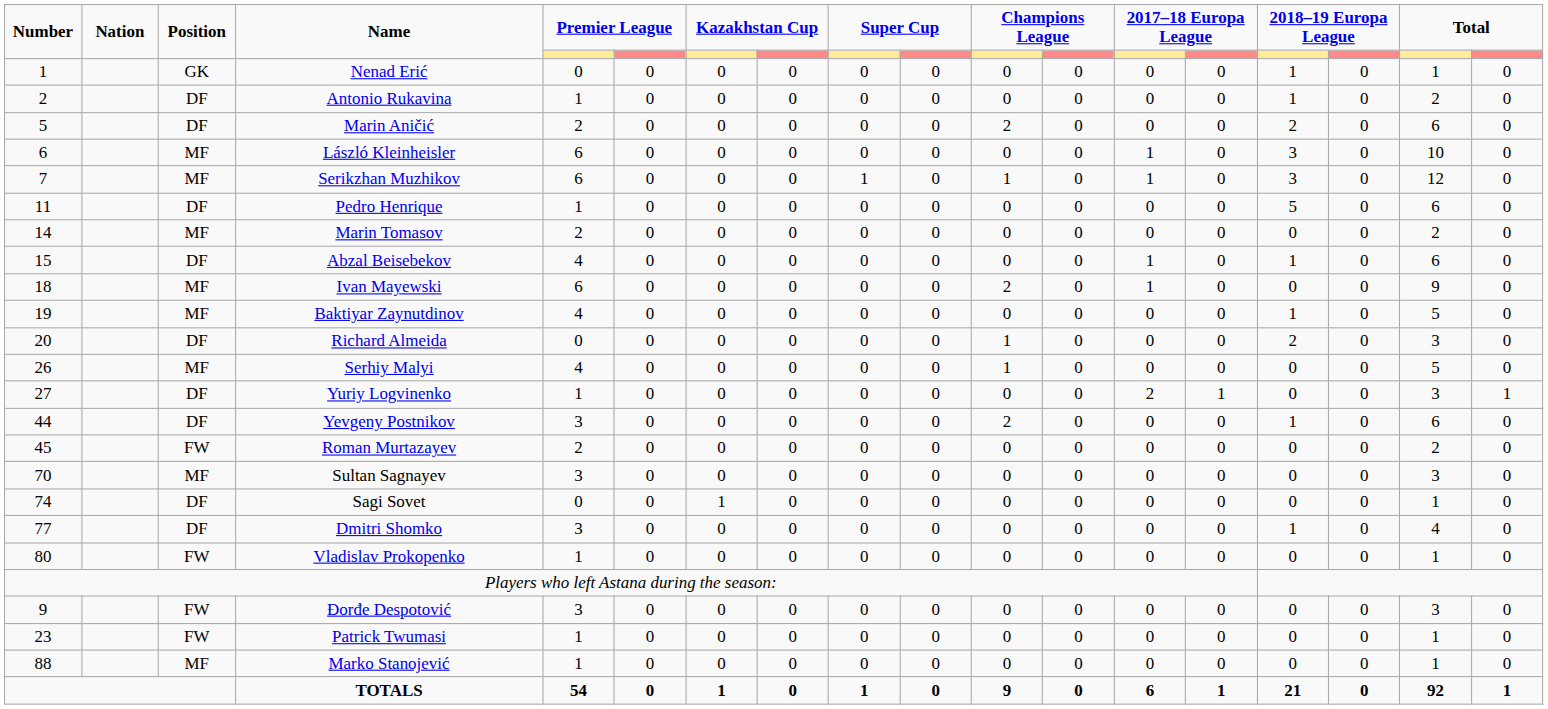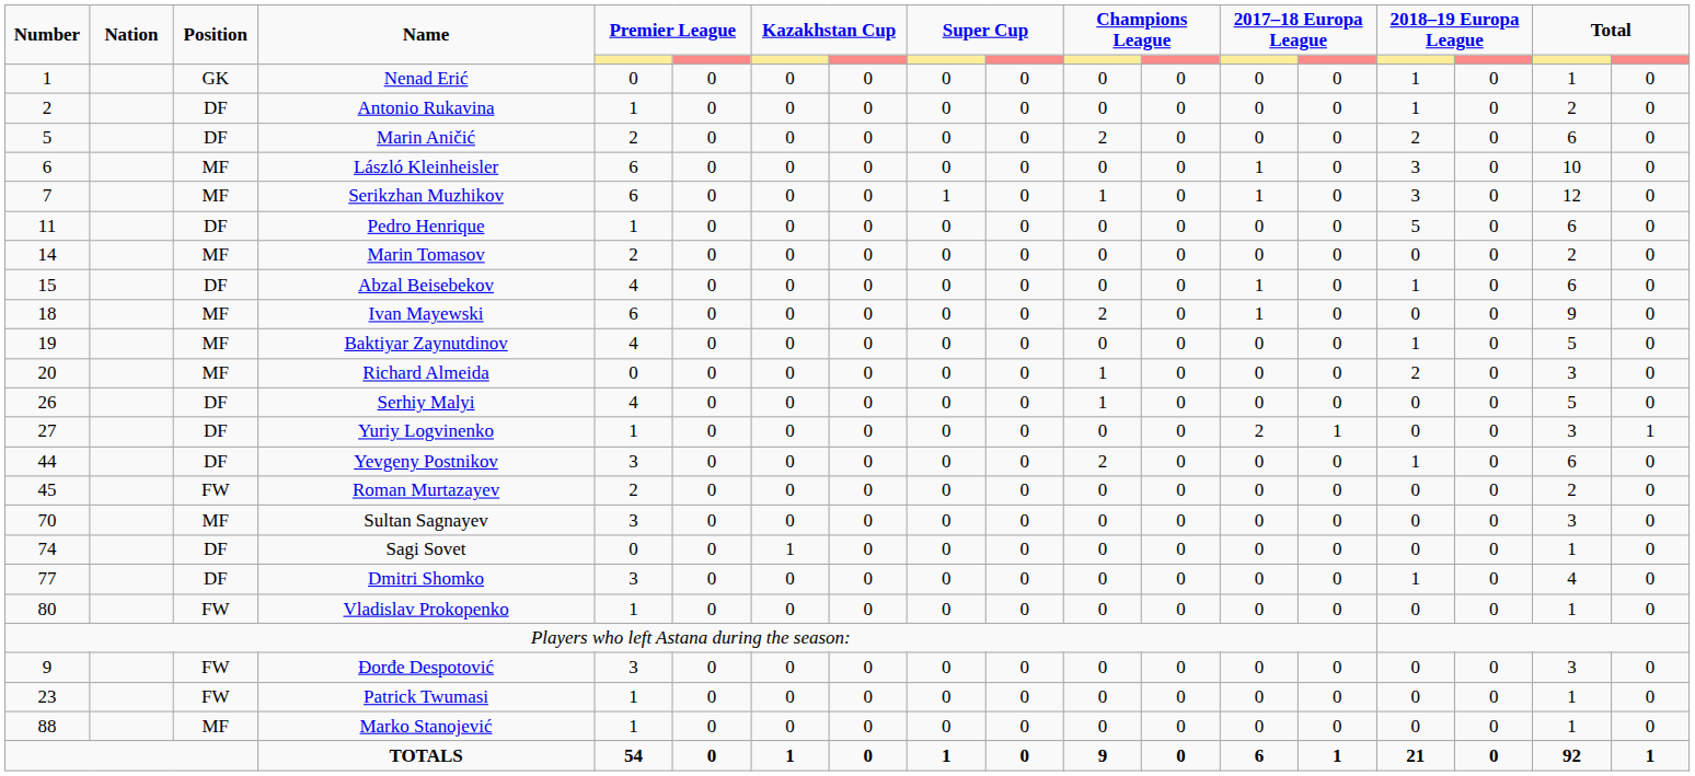Richard Almeida | Position: DF -> MF
Serhiy Malyi | Position: MF -> DF
